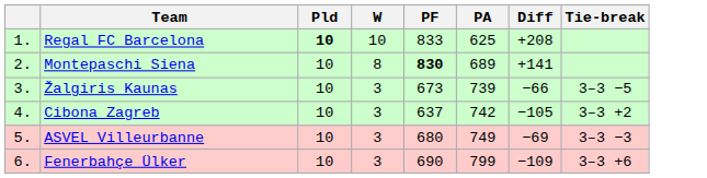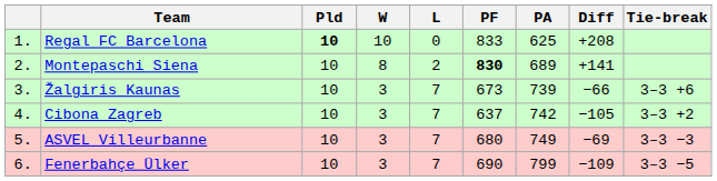+ column: L | 0 | 2 | 7 | 7 | 7 | 7
Žalgiris Kaunas | Tie-break: 3–3 −5 -> 3–3 +6
Fenerbahçe Ülker | Tie-break: 3–3 +6 -> 3–3 −5
